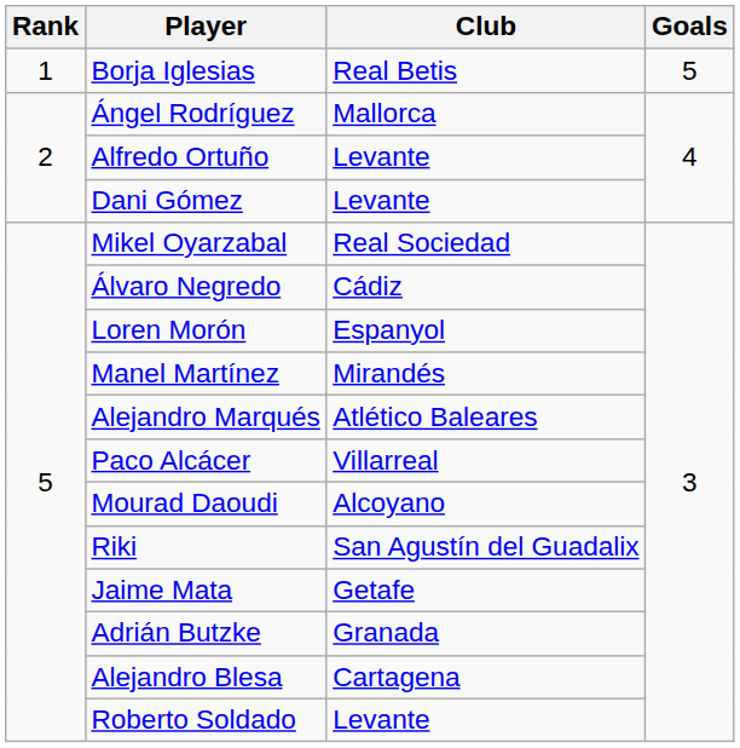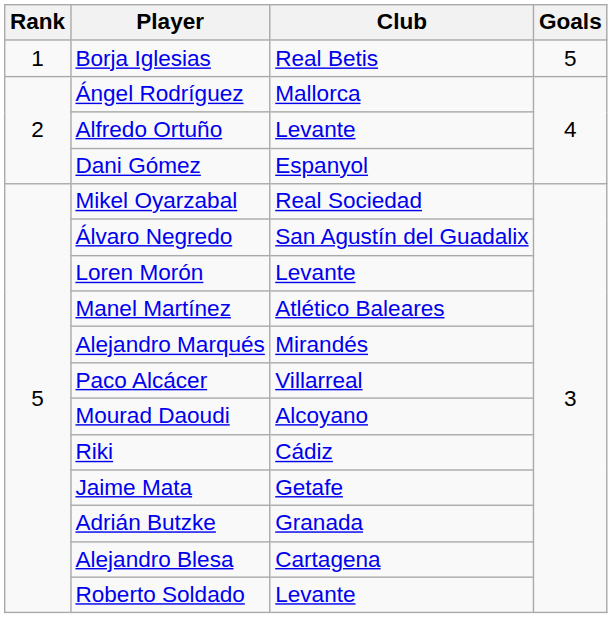Dani Gómez | Club: Levante -> Espanyol
Álvaro Negredo | Club: Cádiz -> San Agustín del Guadalix
Loren Morón | Club: Espanyol -> Levante
Manel Martínez | Club: Mirandés -> Atlético Baleares
Alejandro Marqués | Club: Atlético Baleares -> Mirandés
Riki | Club: San Agustín del Guadalix -> Cádiz
